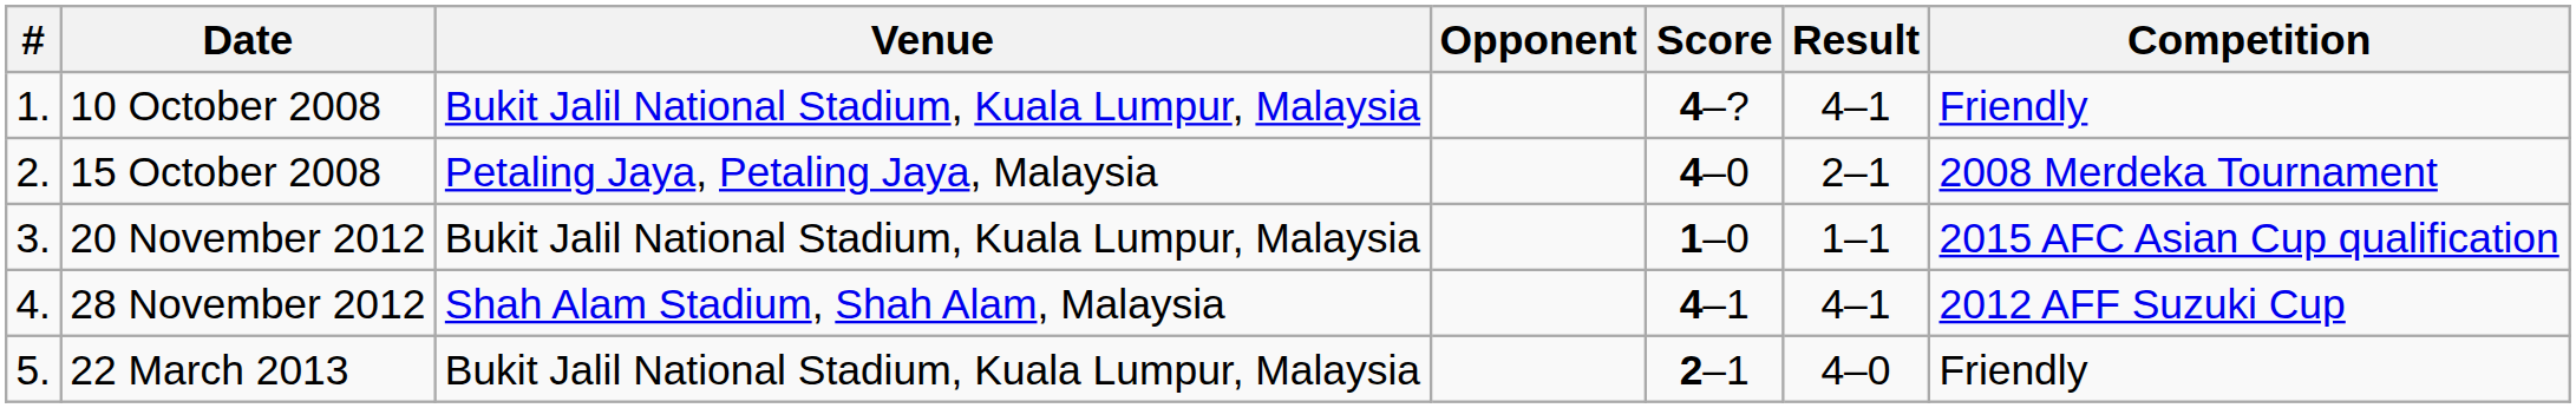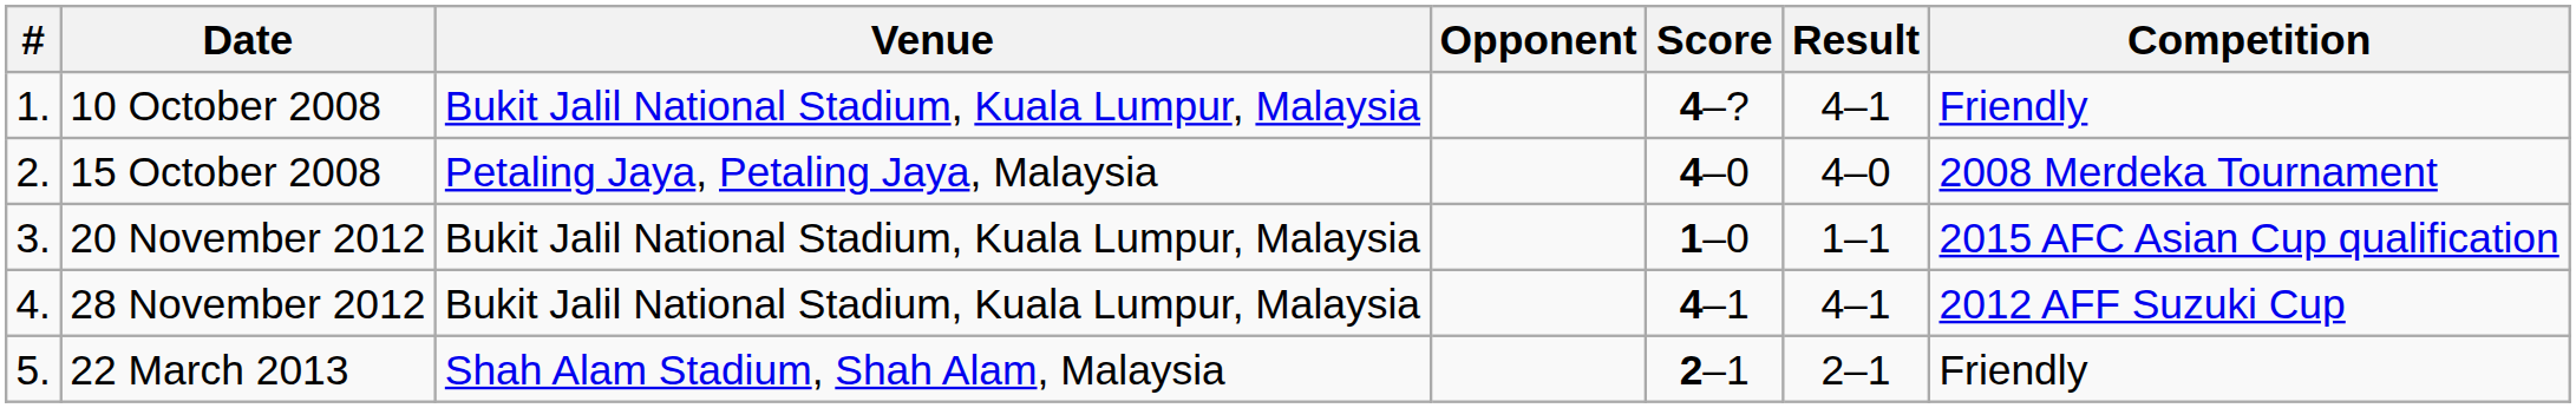15 October 2008 | Result: 2–1 -> 4–0
28 November 2012 | Venue: Shah Alam Stadium, Shah Alam, Malaysia -> Bukit Jalil National Stadium, Kuala Lumpur, Malaysia
22 March 2013 | Venue: Bukit Jalil National Stadium, Kuala Lumpur, Malaysia -> Shah Alam Stadium, Shah Alam, Malaysia
22 March 2013 | Result: 4–0 -> 2–1
